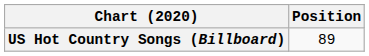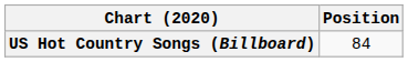US Hot Country Songs (Billboard) | Position: 89 -> 84
